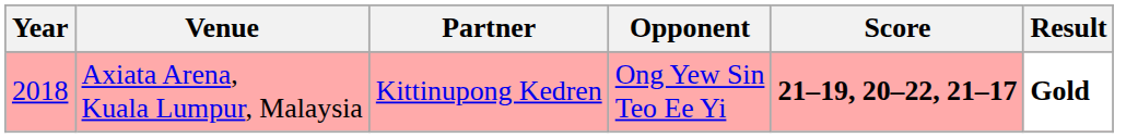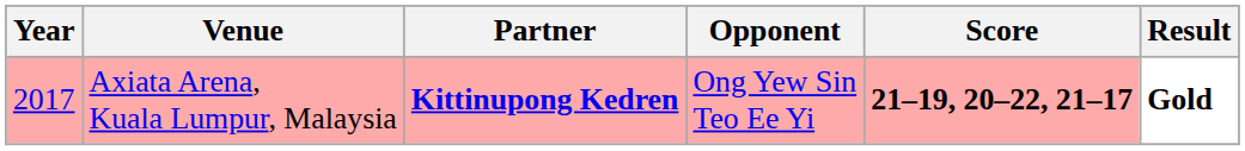Axiata Arena, Kuala Lumpur, Malaysia | Year: 2018 -> 2017
Axiata Arena, Kuala Lumpur, Malaysia | Partner: normal -> bold
